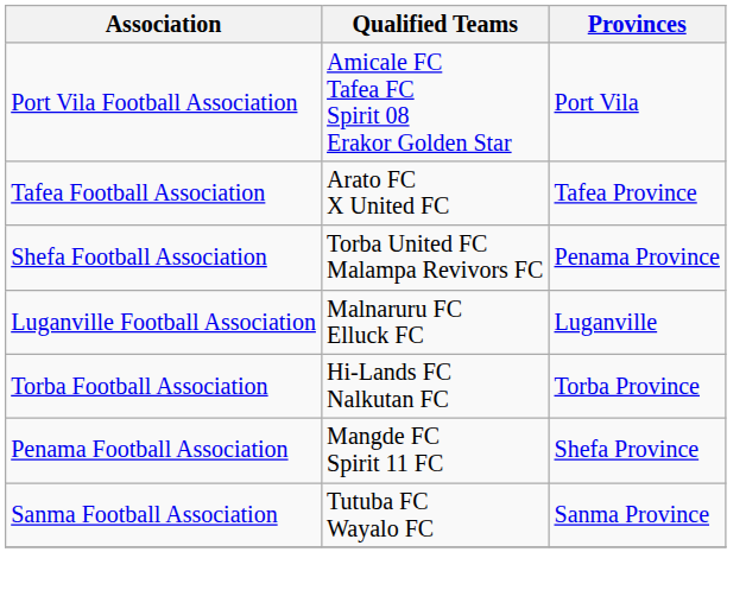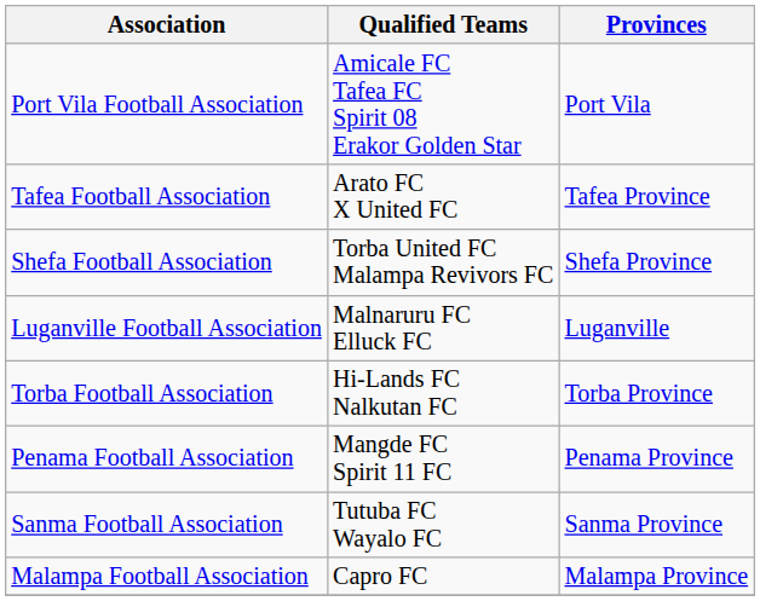Shefa Football Association | Provinces: Penama Province -> Shefa Province
Penama Football Association | Provinces: Shefa Province -> Penama Province
+ row: Malampa Football Association | Capro FC | Malampa Province
